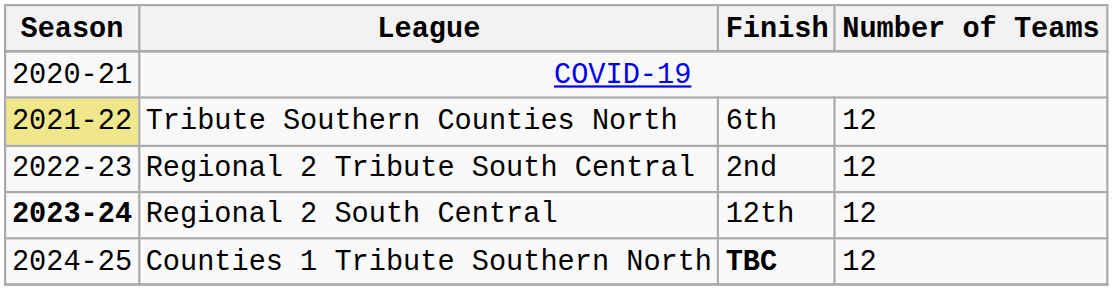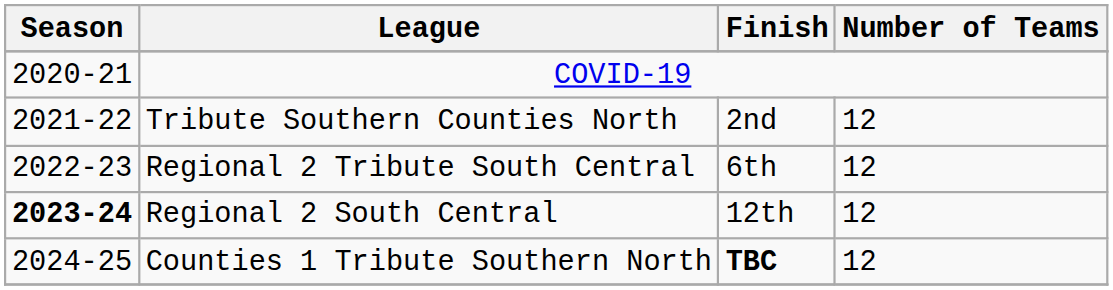Tribute Southern Counties North | Season: khaki background -> no background
Tribute Southern Counties North | Finish: 6th -> 2nd
Regional 2 Tribute South Central | Finish: 2nd -> 6th
